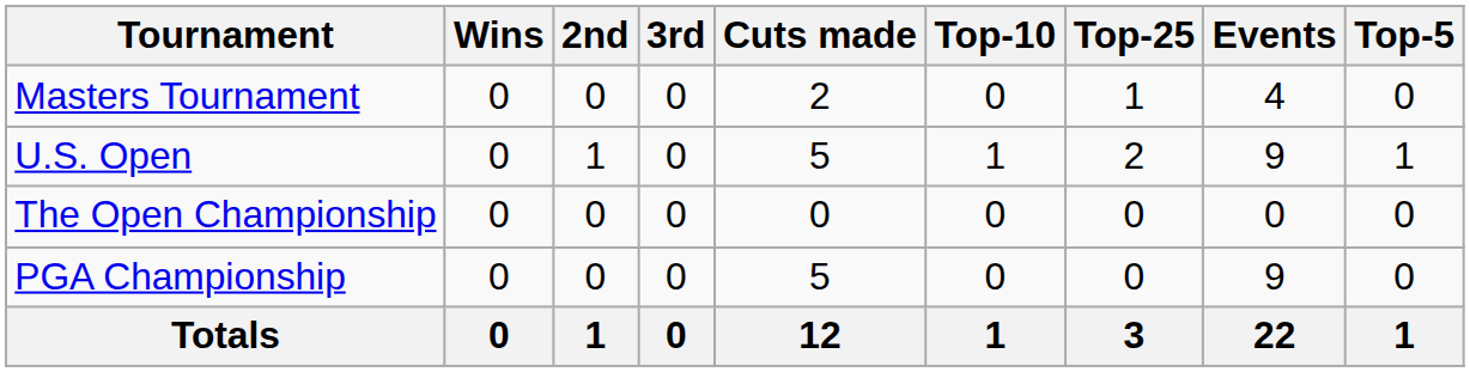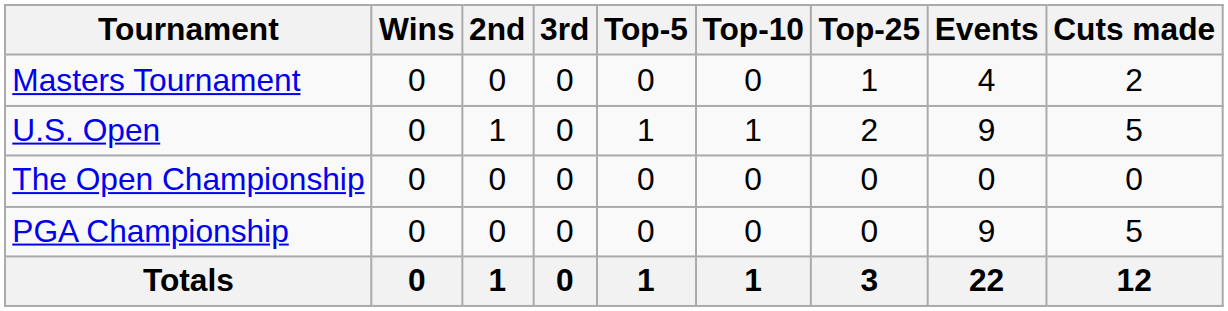columns swapped: Top-5 <-> Cuts made
